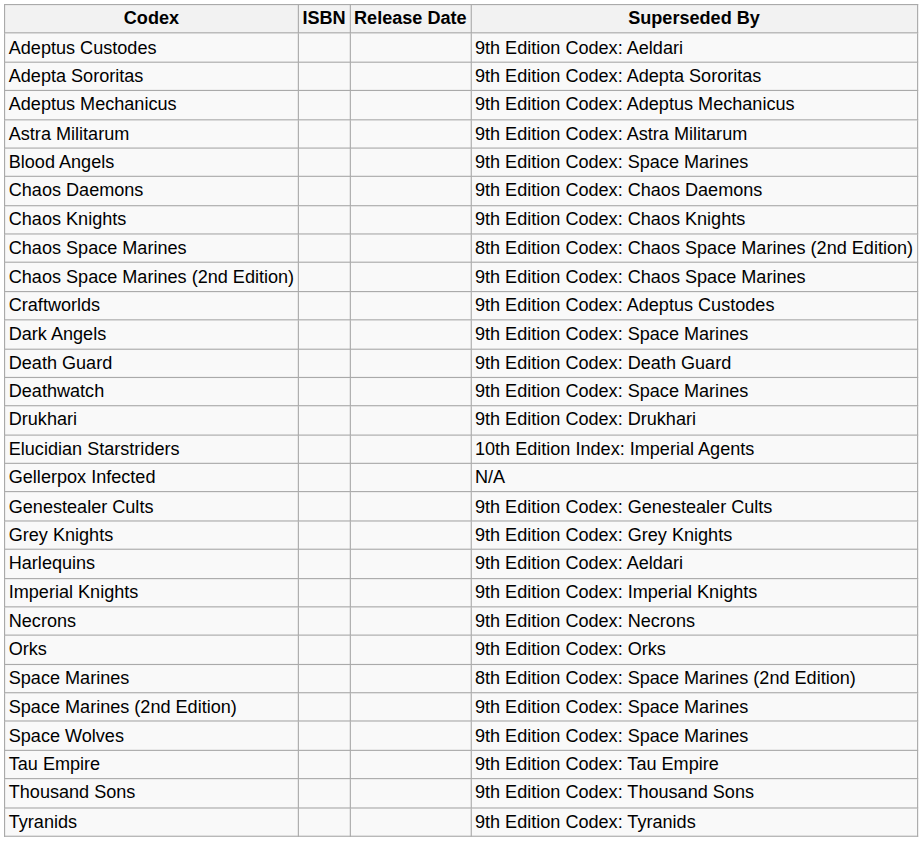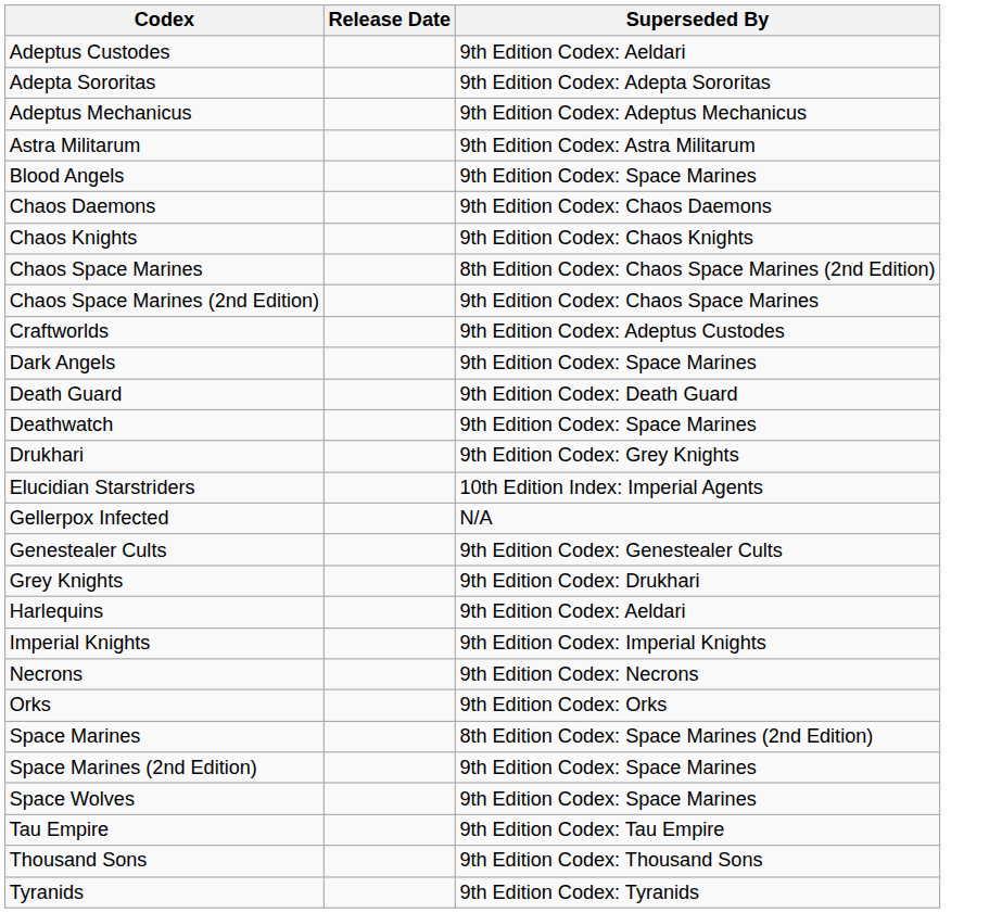- column: ISBN
Drukhari | Superseded By: 9th Edition Codex: Drukhari -> 9th Edition Codex: Grey Knights
Grey Knights | Superseded By: 9th Edition Codex: Grey Knights -> 9th Edition Codex: Drukhari
